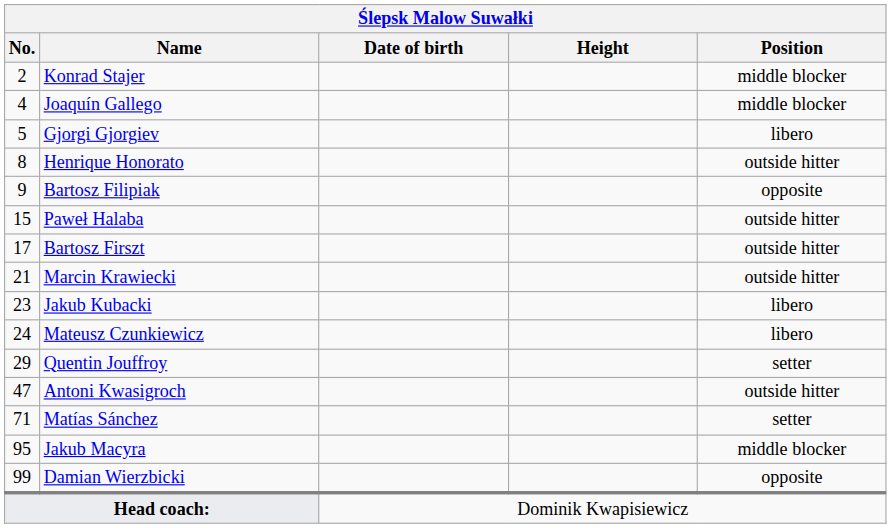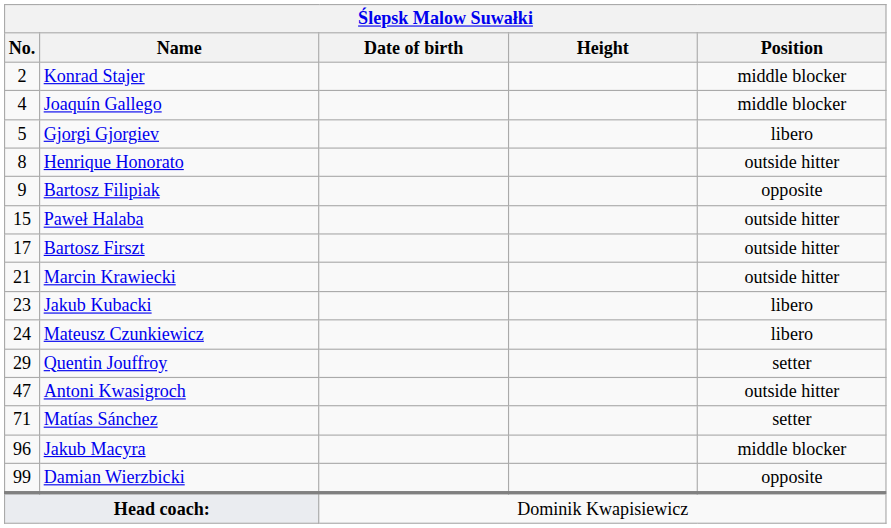Jakub Macyra | No.: 95 -> 96
